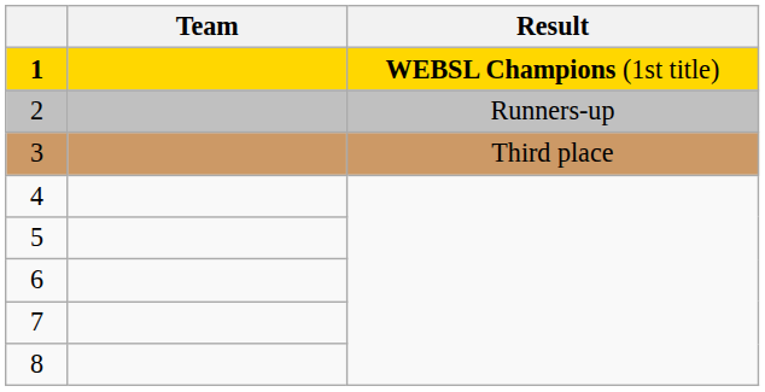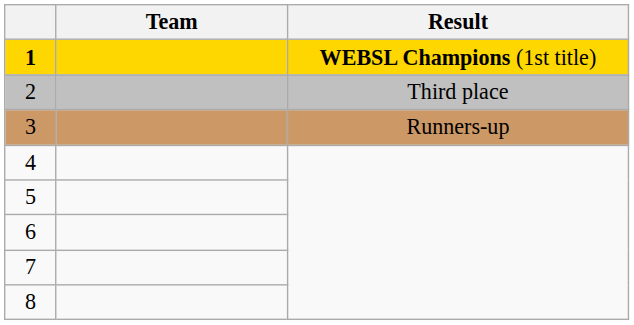2 | Result: Runners-up -> Third place
3 | Result: Third place -> Runners-up
